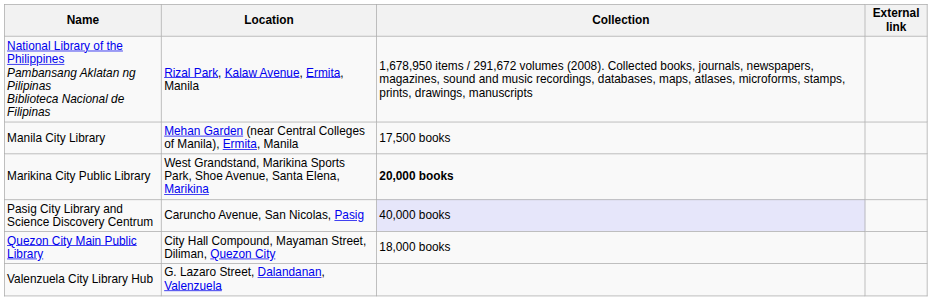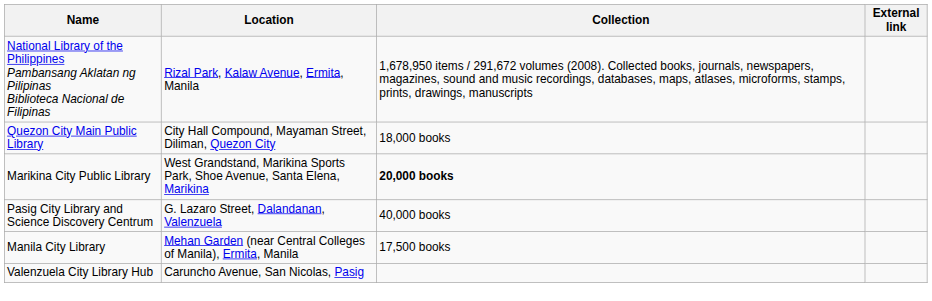rows swapped: Manila City Library <-> Quezon City Main Public Library
Pasig City Library and Science Discovery Centrum | Location: Caruncho Avenue, San Nicolas, Pasig -> G. Lazaro Street, Dalandanan, Valenzuela
Pasig City Library and Science Discovery Centrum | Collection: lavender background -> no background
Valenzuela City Library Hub | Location: G. Lazaro Street, Dalandanan, Valenzuela -> Caruncho Avenue, San Nicolas, Pasig
